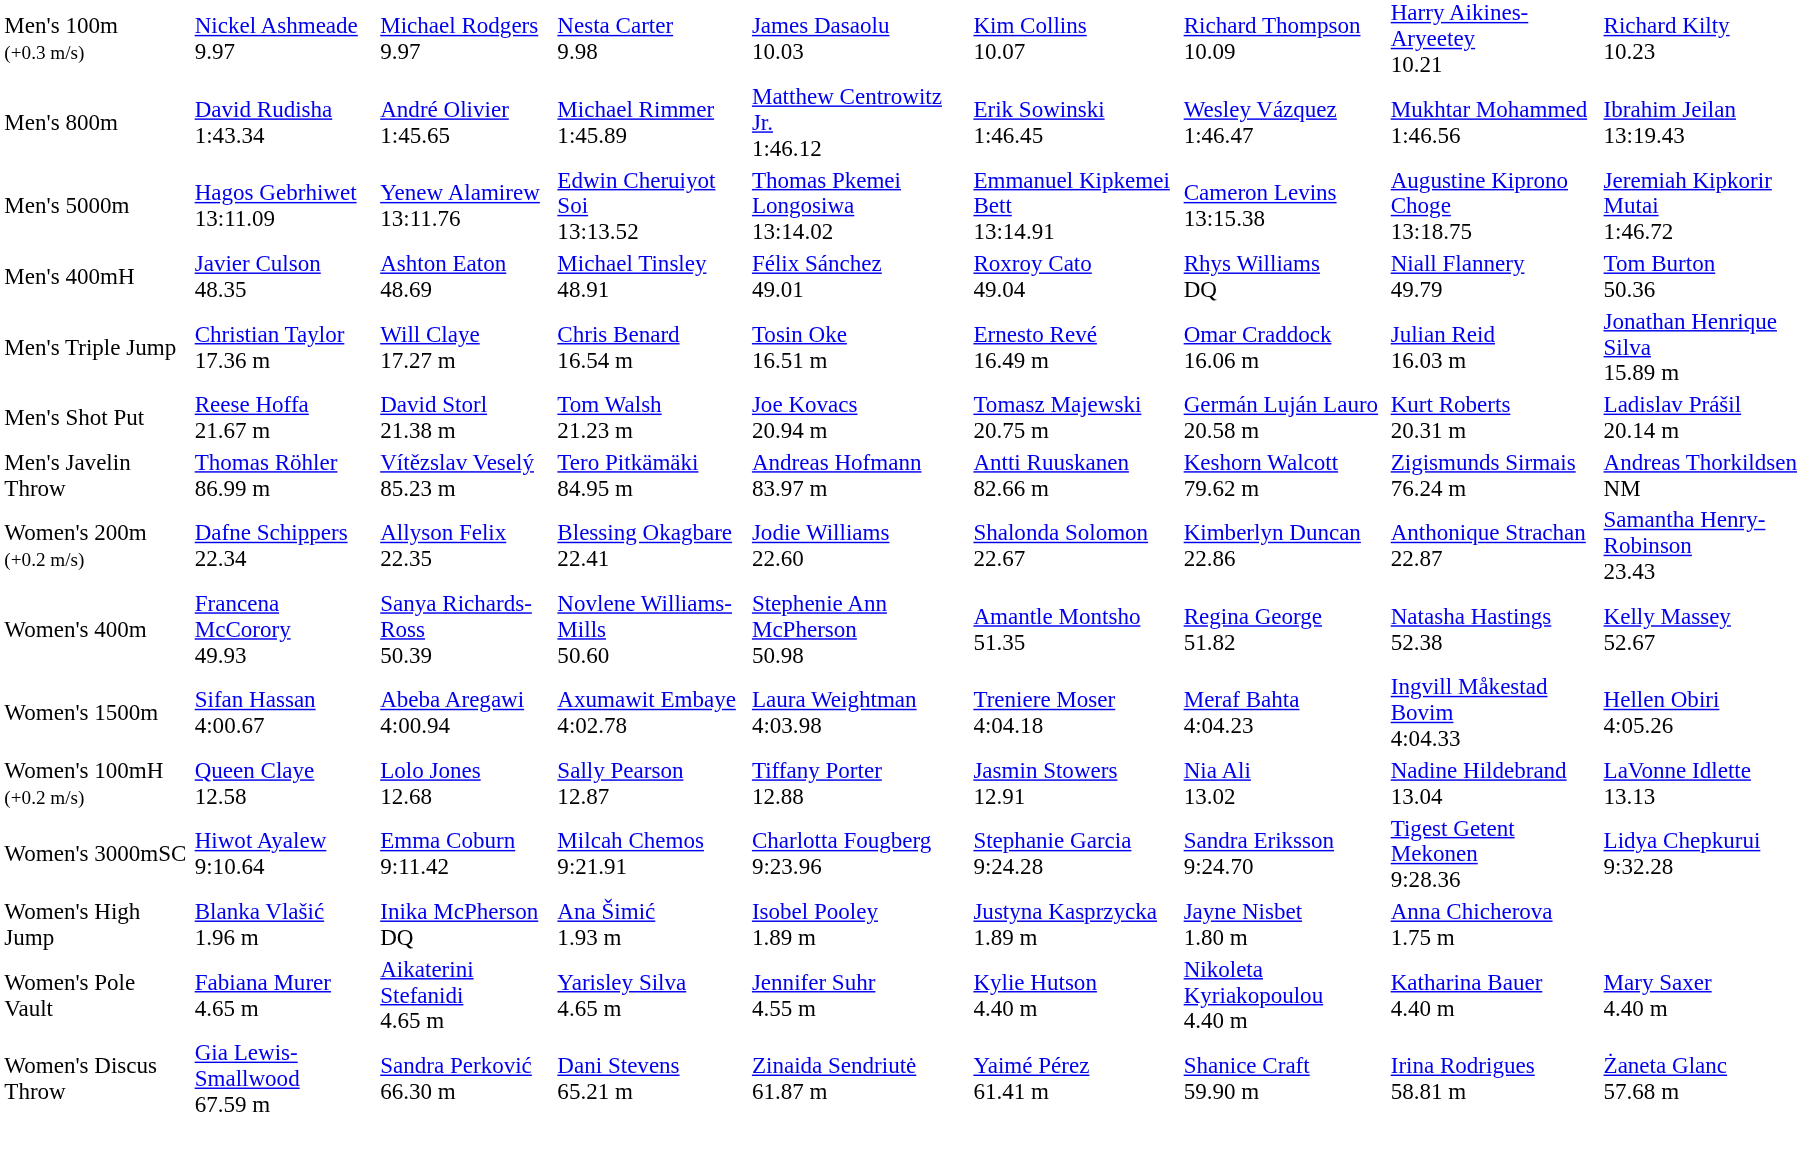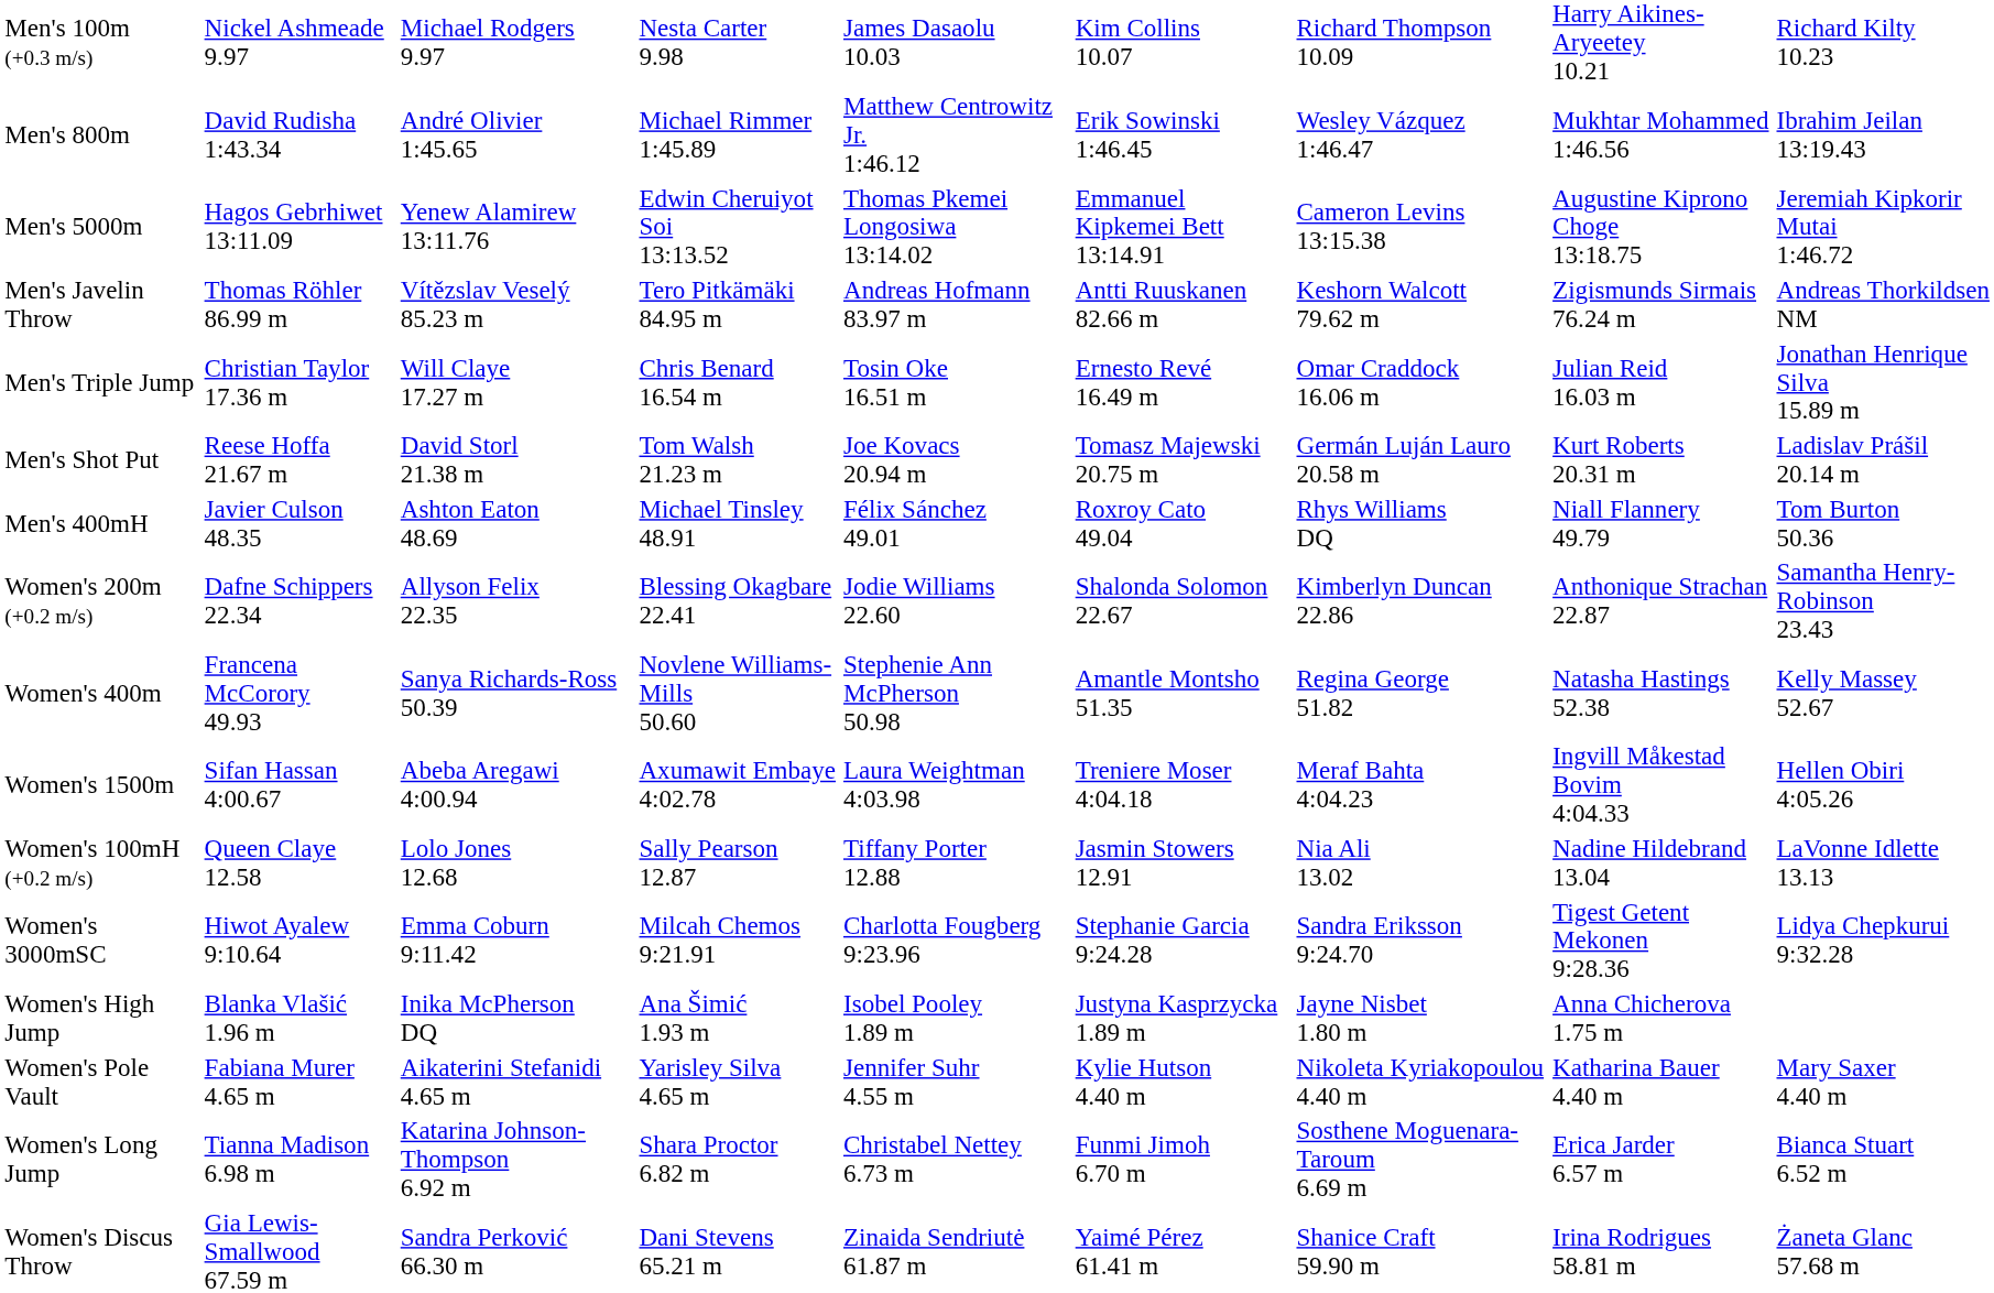rows swapped: Men's 400mH <-> Men's Javelin Throw
+ row: Women's Long Jump | Tianna Madison 6.98 m | Katarina Johnson-Thompson 6.92 m | Shara Proctor 6.82 m | Christabel Nettey 6.73 m | Funmi Jimoh 6.70 m | Sosthene Moguenara-Taroum 6.69 m | Erica Jarder 6.57 m | Bianca Stuart 6.52 m
